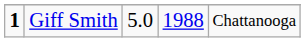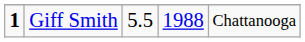Giff Smith | column 3: 5.0 -> 5.5
